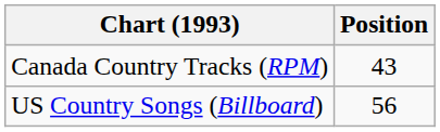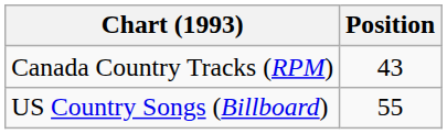US Country Songs (Billboard) | Position: 56 -> 55
